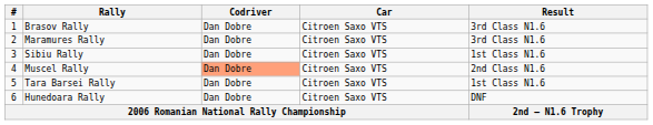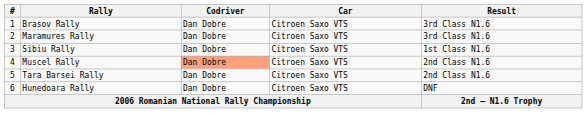Tara Barsei Rally | Result: 1st Class N1.6 -> 2nd Class N1.6
